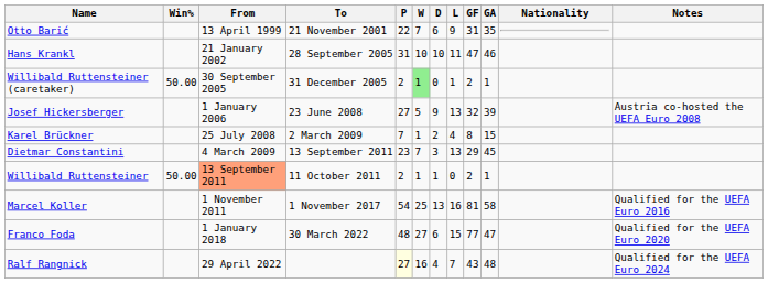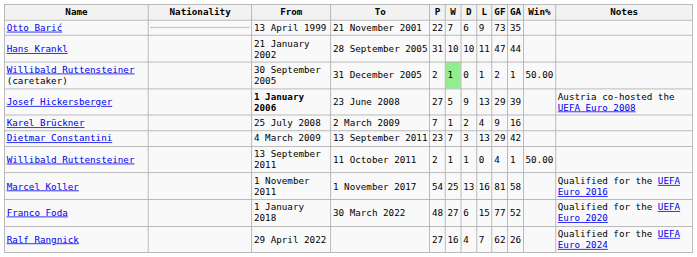columns swapped: Nationality <-> Win%
Otto Barić | GF: 31 -> 73
Hans Krankl | GA: 46 -> 44
Josef Hickersberger | From: normal -> bold
Josef Hickersberger | GF: 32 -> 29
Karel Brückner | GF: 8 -> 9
Karel Brückner | GA: 15 -> 16
Dietmar Constantini | GA: 45 -> 42
Willibald Ruttensteiner | From: lightsalmon background -> no background
Willibald Ruttensteiner | GF: 2 -> 4
Franco Foda | GA: 47 -> 52
Ralf Rangnick | P: lightyellow background -> no background
Ralf Rangnick | GF: 43 -> 62
Ralf Rangnick | GA: 48 -> 26
